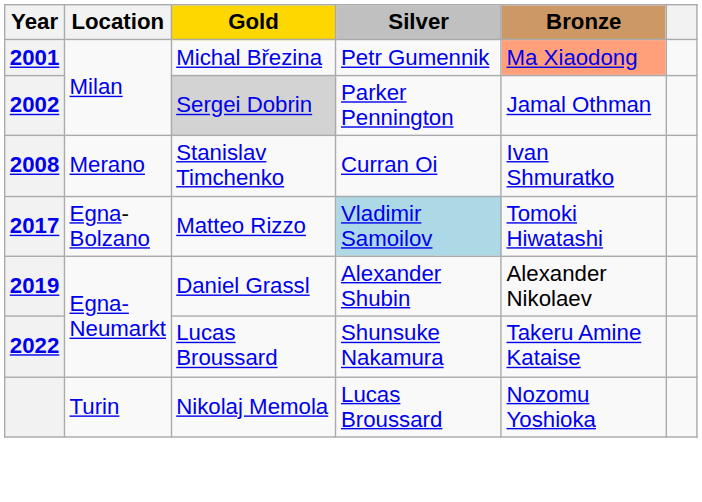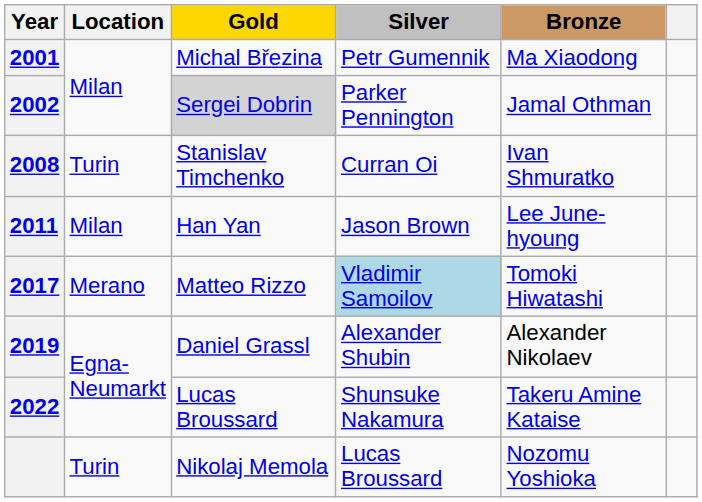2001 | Bronze: lightsalmon background -> no background
2008 | Location: Merano -> Turin
+ row: 2011 | Milan | Han Yan | Jason Brown | Lee June-hyoung
2017 | Location: Egna-Bolzano -> Merano
